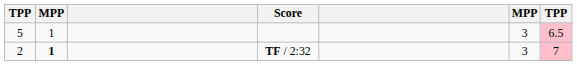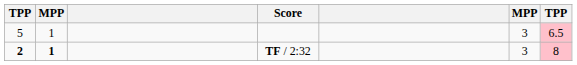TF / 2:32 | column 1: normal -> bold
TF / 2:32 | column 7: 7 -> 8
